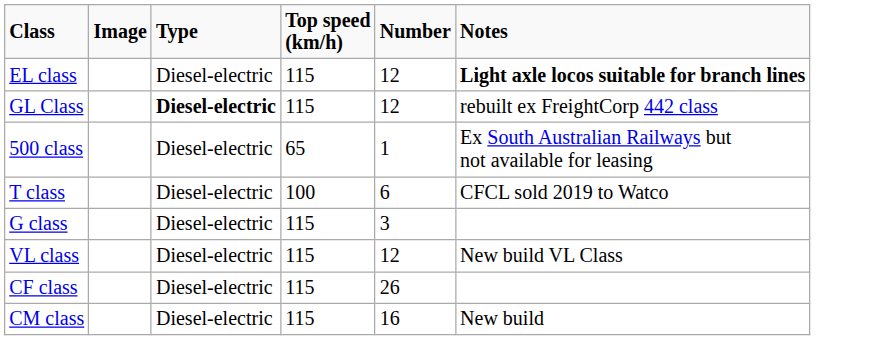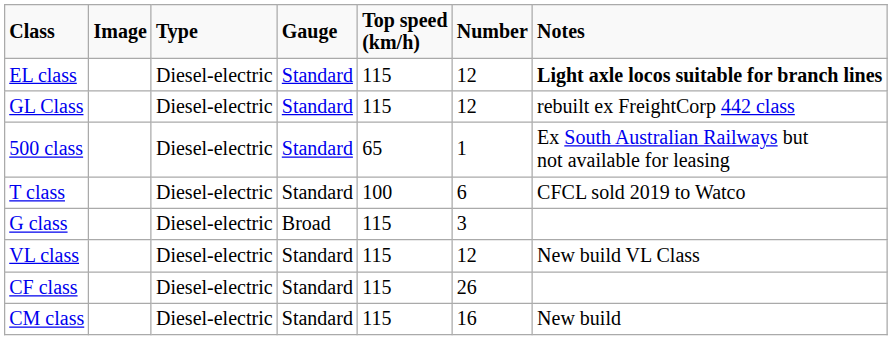+ column: Gauge | Standard | Standard | Standard | Standard | Broad | Standard | Standard | Standard
GL Class | Type: bold -> normal
